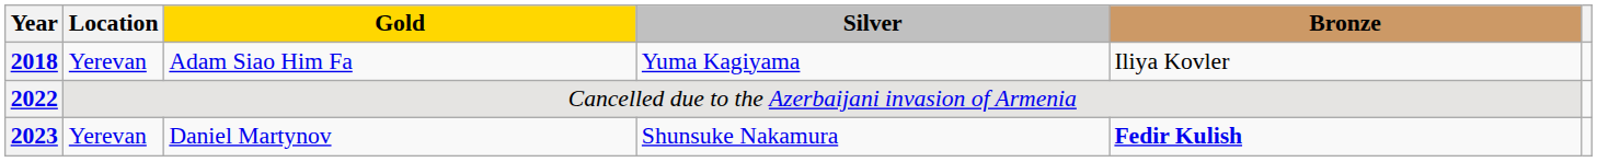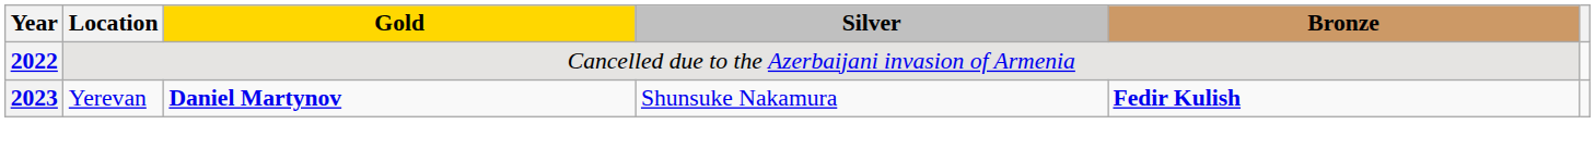- row: 2018 | Yerevan | Adam Siao Him Fa | Yuma Kagiyama | Iliya Kovler
2023 | Gold: normal -> bold
